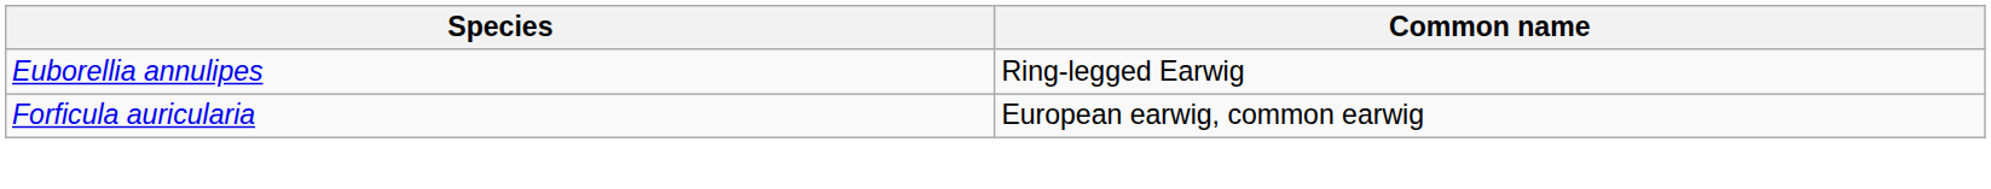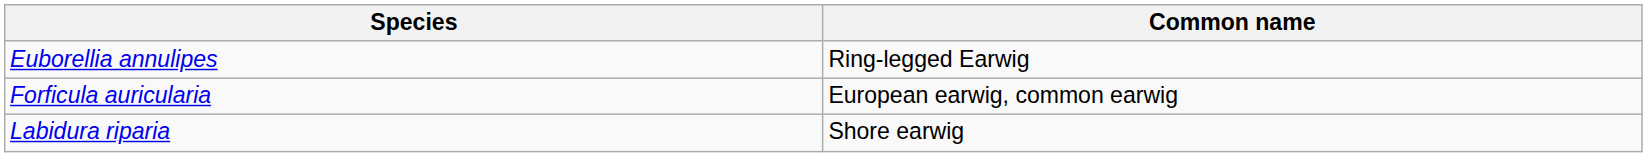+ row: Labidura riparia | Shore earwig
